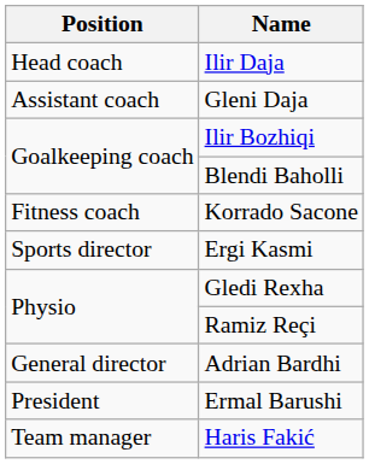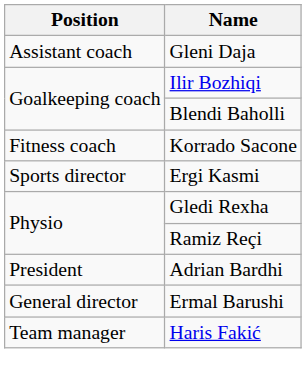- row: Head coach | Ilir Daja
Adrian Bardhi | Position: General director -> President
Ermal Barushi | Position: President -> General director
